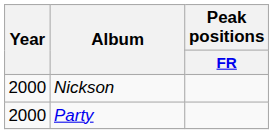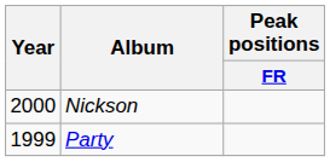Party | Year: 2000 -> 1999
